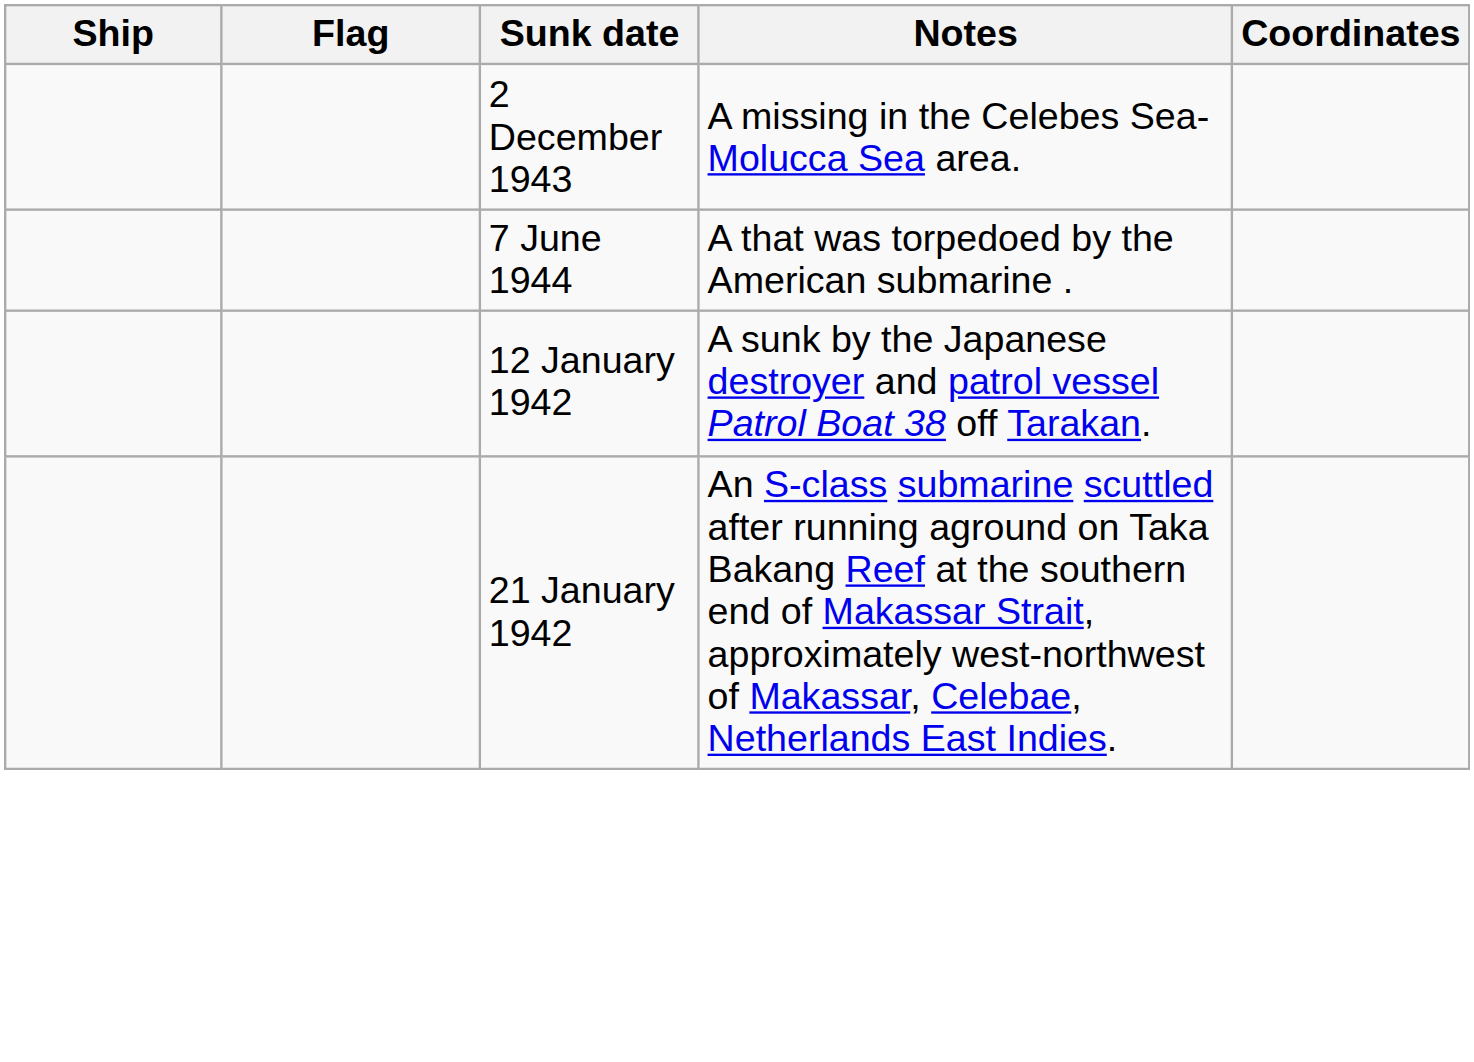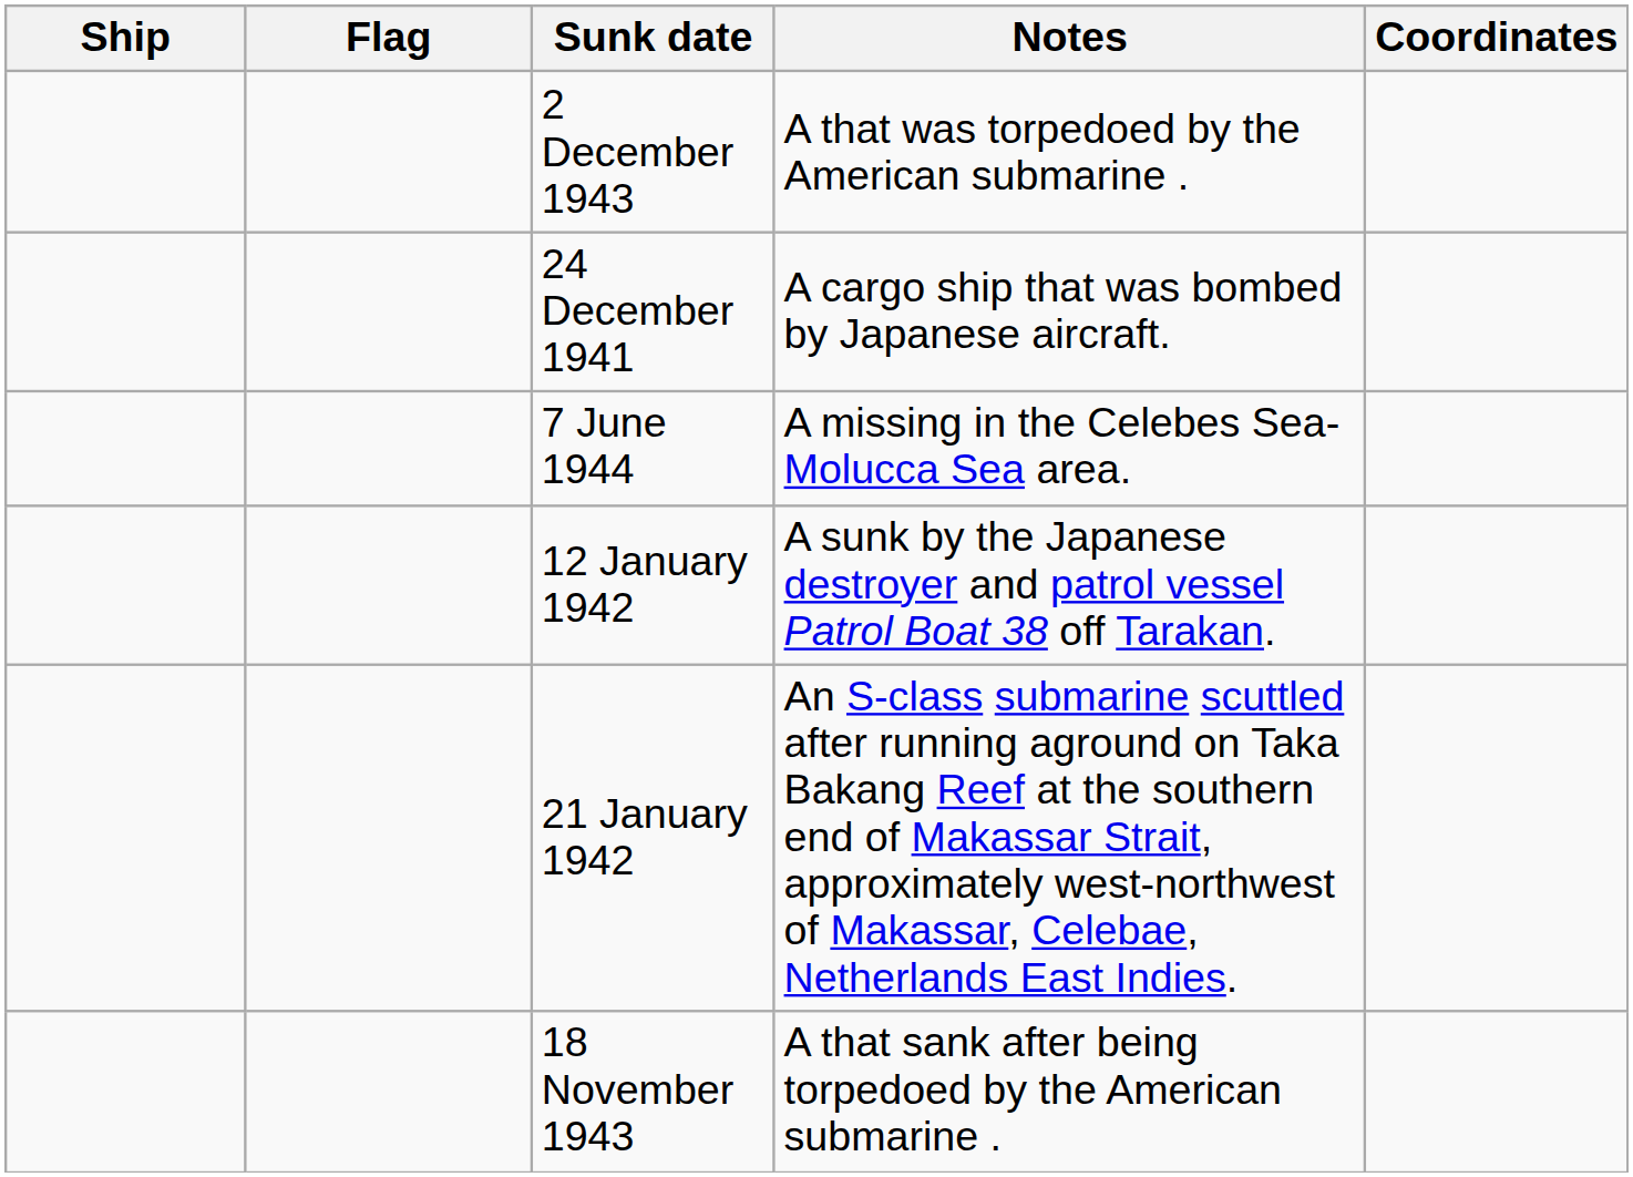2 December 1943 | Notes: A missing in the Celebes Sea-Molucca Sea area. -> A that was torpedoed by the American submarine .
+ row: 24 December 1941 | A cargo ship that was bombed by Japanese aircraft.
7 June 1944 | Notes: A that was torpedoed by the American submarine . -> A missing in the Celebes Sea-Molucca Sea area.
+ row: 18 November 1943 | A that sank after being torpedoed by the American submarine .
